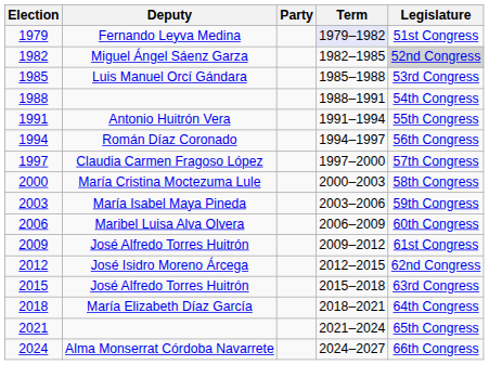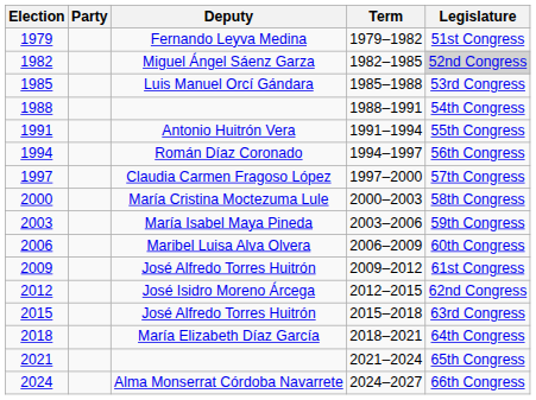columns swapped: Deputy <-> Party
1979 | Term: lavender background -> no background
